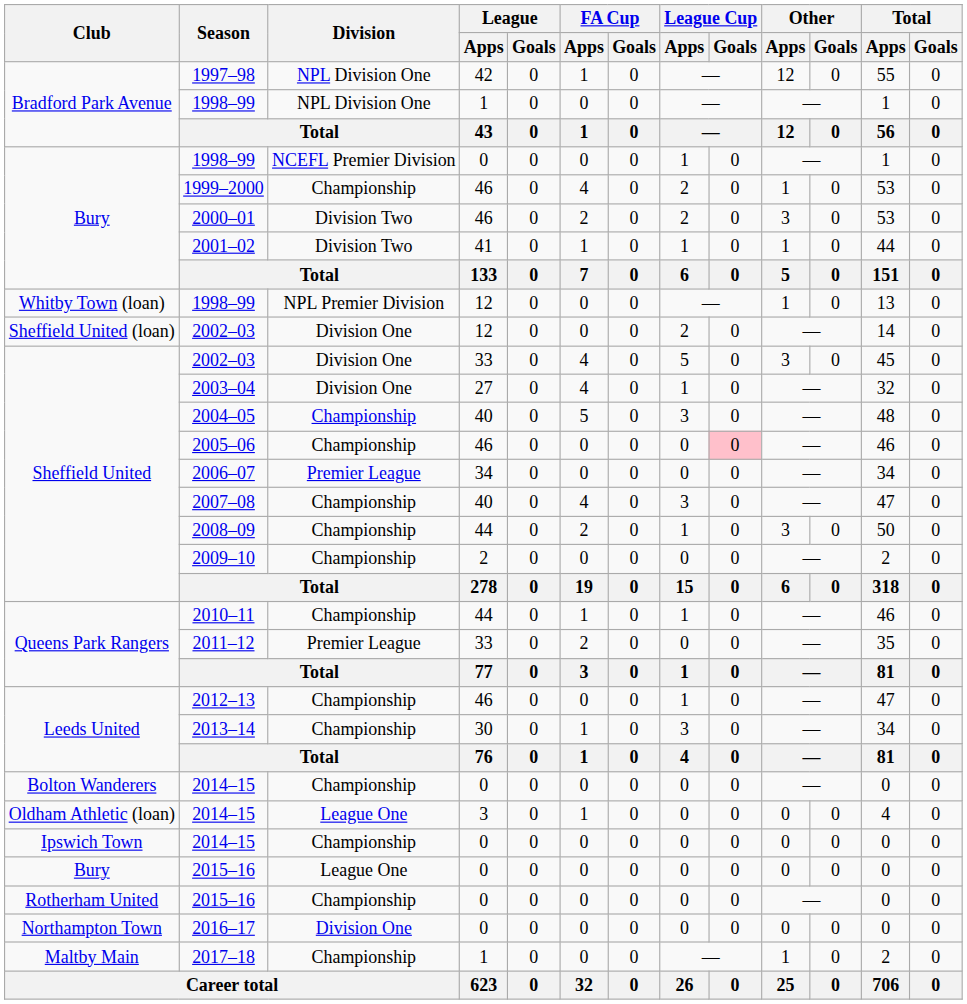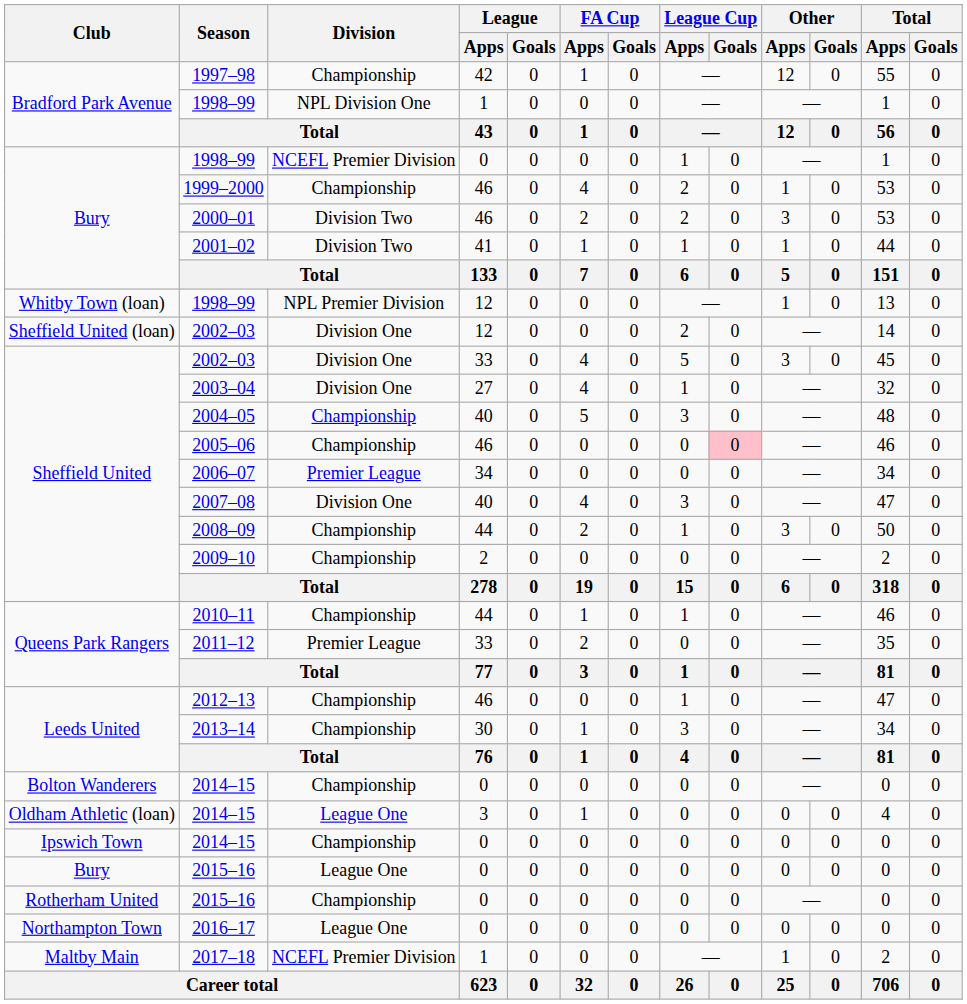1997–98 | Division: NPL Division One -> Championship
2007–08 | Division: Championship -> Division One
2016–17 | Division: Division One -> League One
2017–18 | Division: Championship -> NCEFL Premier Division
